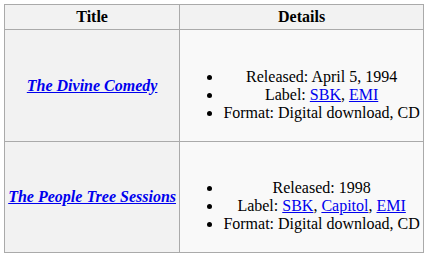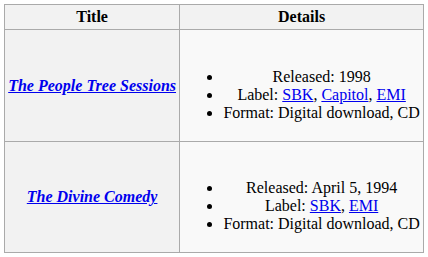rows swapped: The Divine Comedy <-> The People Tree Sessions
